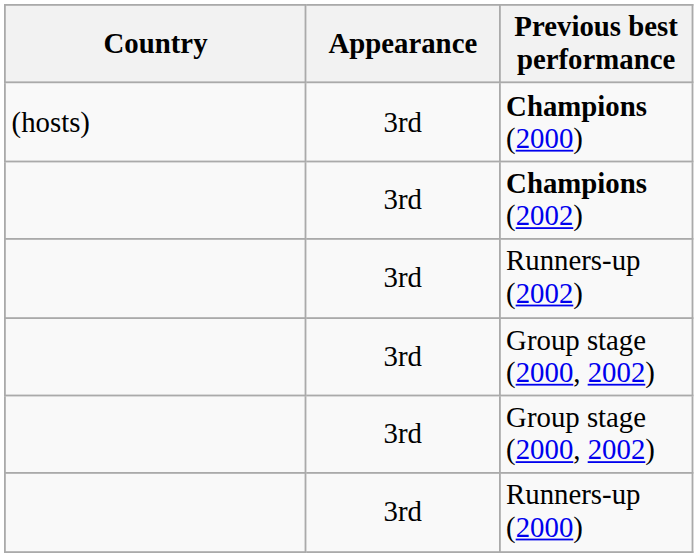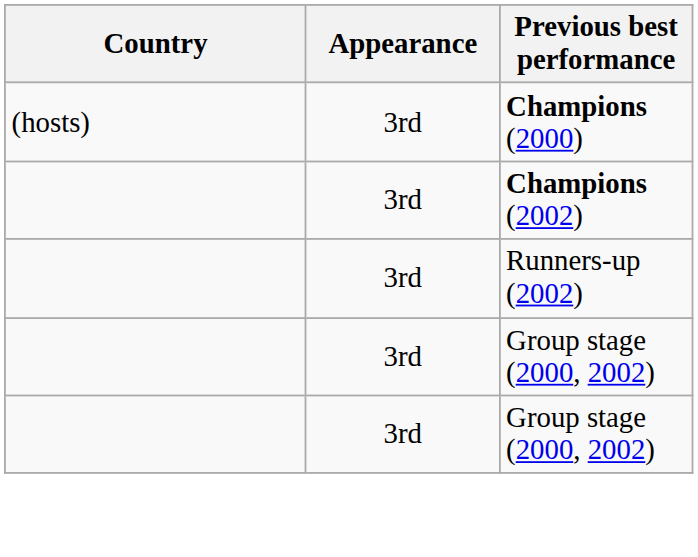- row: 3rd | Runners-up (2000)
